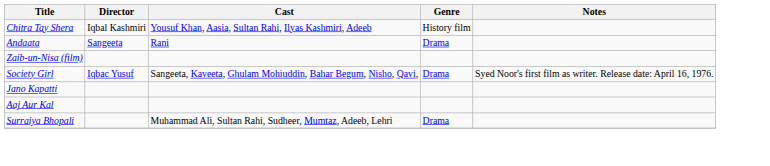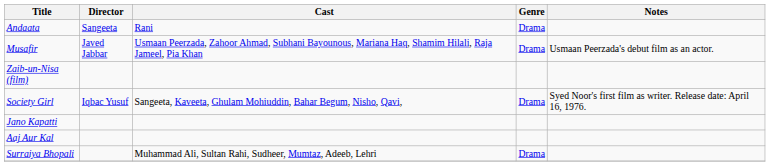- row: Chitra Tay Shera | Iqbal Kashmiri | Yousuf Khan, Aasia, Sultan Rahi, Ilyas Kashmiri, Adeeb | History film
+ row: Musafir | Javed Jabbar | Usmaan Peerzada, Zahoor Ahmad, Subhani Bayounous, Mariana Haq, Shamim Hilali, Raja Jameel, Pia Khan | Drama | Usmaan Peerzada's debut film as an actor.
